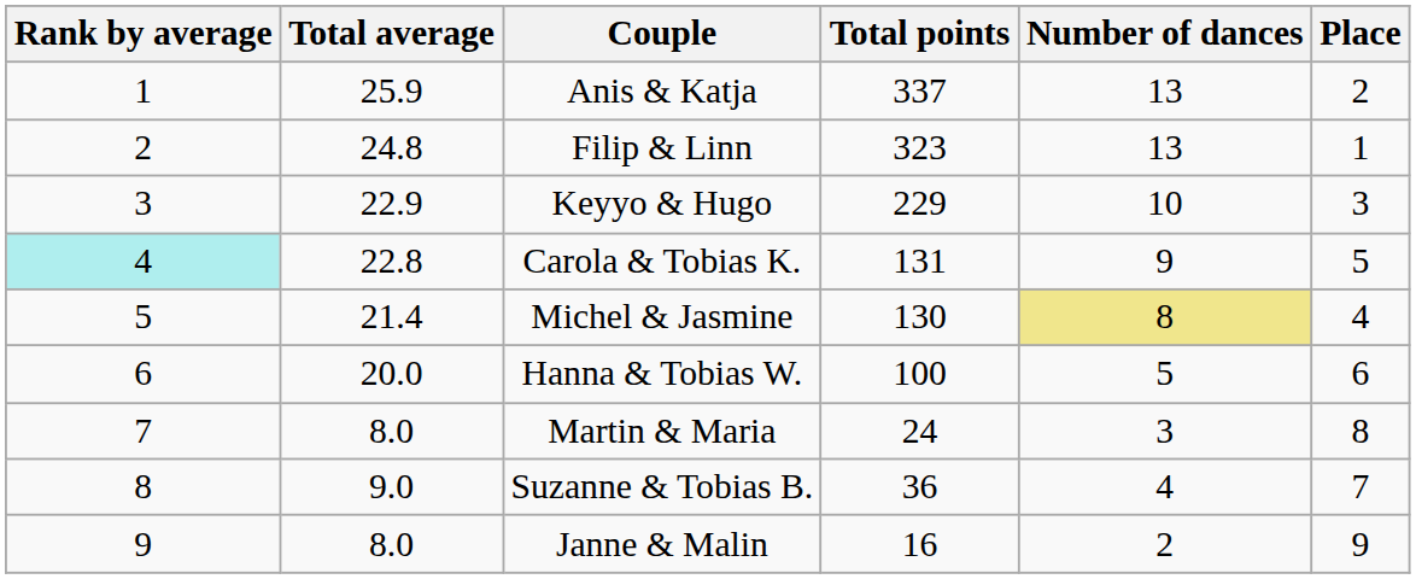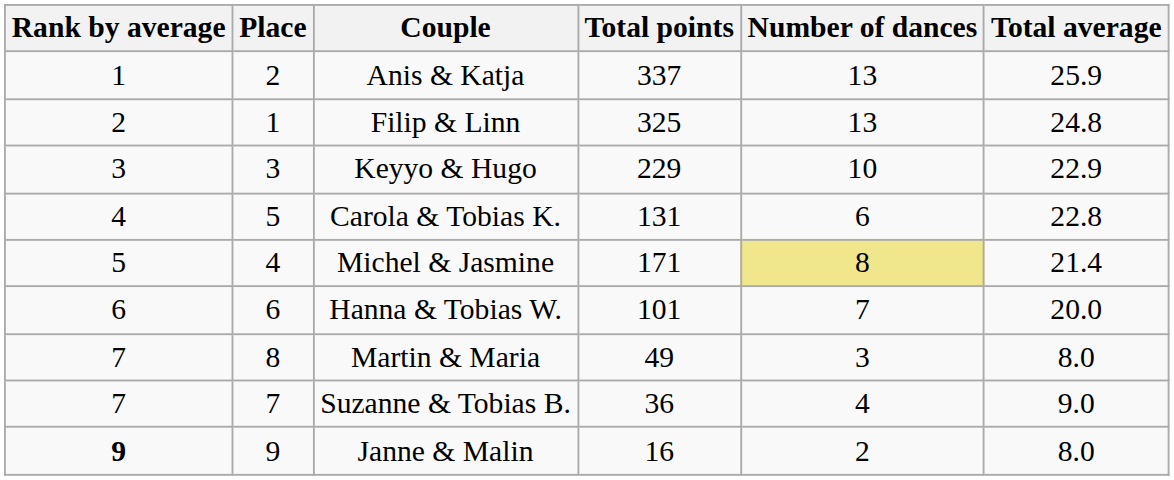columns swapped: Place <-> Total average
Filip & Linn | Total points: 323 -> 325
Carola & Tobias K. | Rank by average: paleturquoise background -> no background
Carola & Tobias K. | Number of dances: 9 -> 6
Michel & Jasmine | Total points: 130 -> 171
Hanna & Tobias W. | Total points: 100 -> 101
Hanna & Tobias W. | Number of dances: 5 -> 7
Martin & Maria | Total points: 24 -> 49
Suzanne & Tobias B. | Rank by average: 8 -> 7
Janne & Malin | Rank by average: normal -> bold
